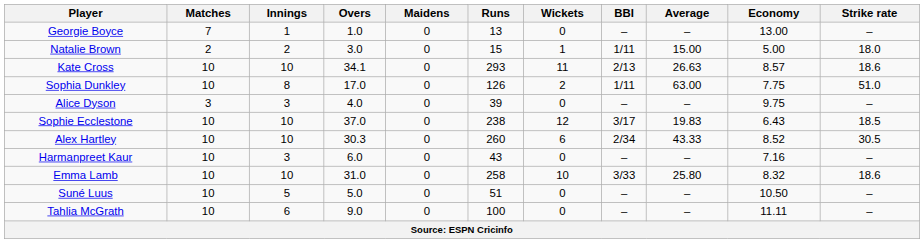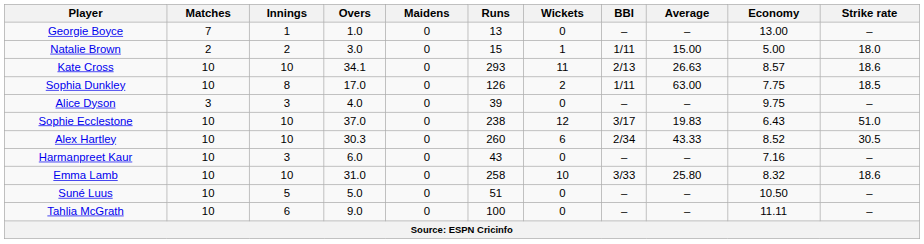Sophia Dunkley | Strike rate: 51.0 -> 18.5
Sophie Ecclestone | Strike rate: 18.5 -> 51.0
